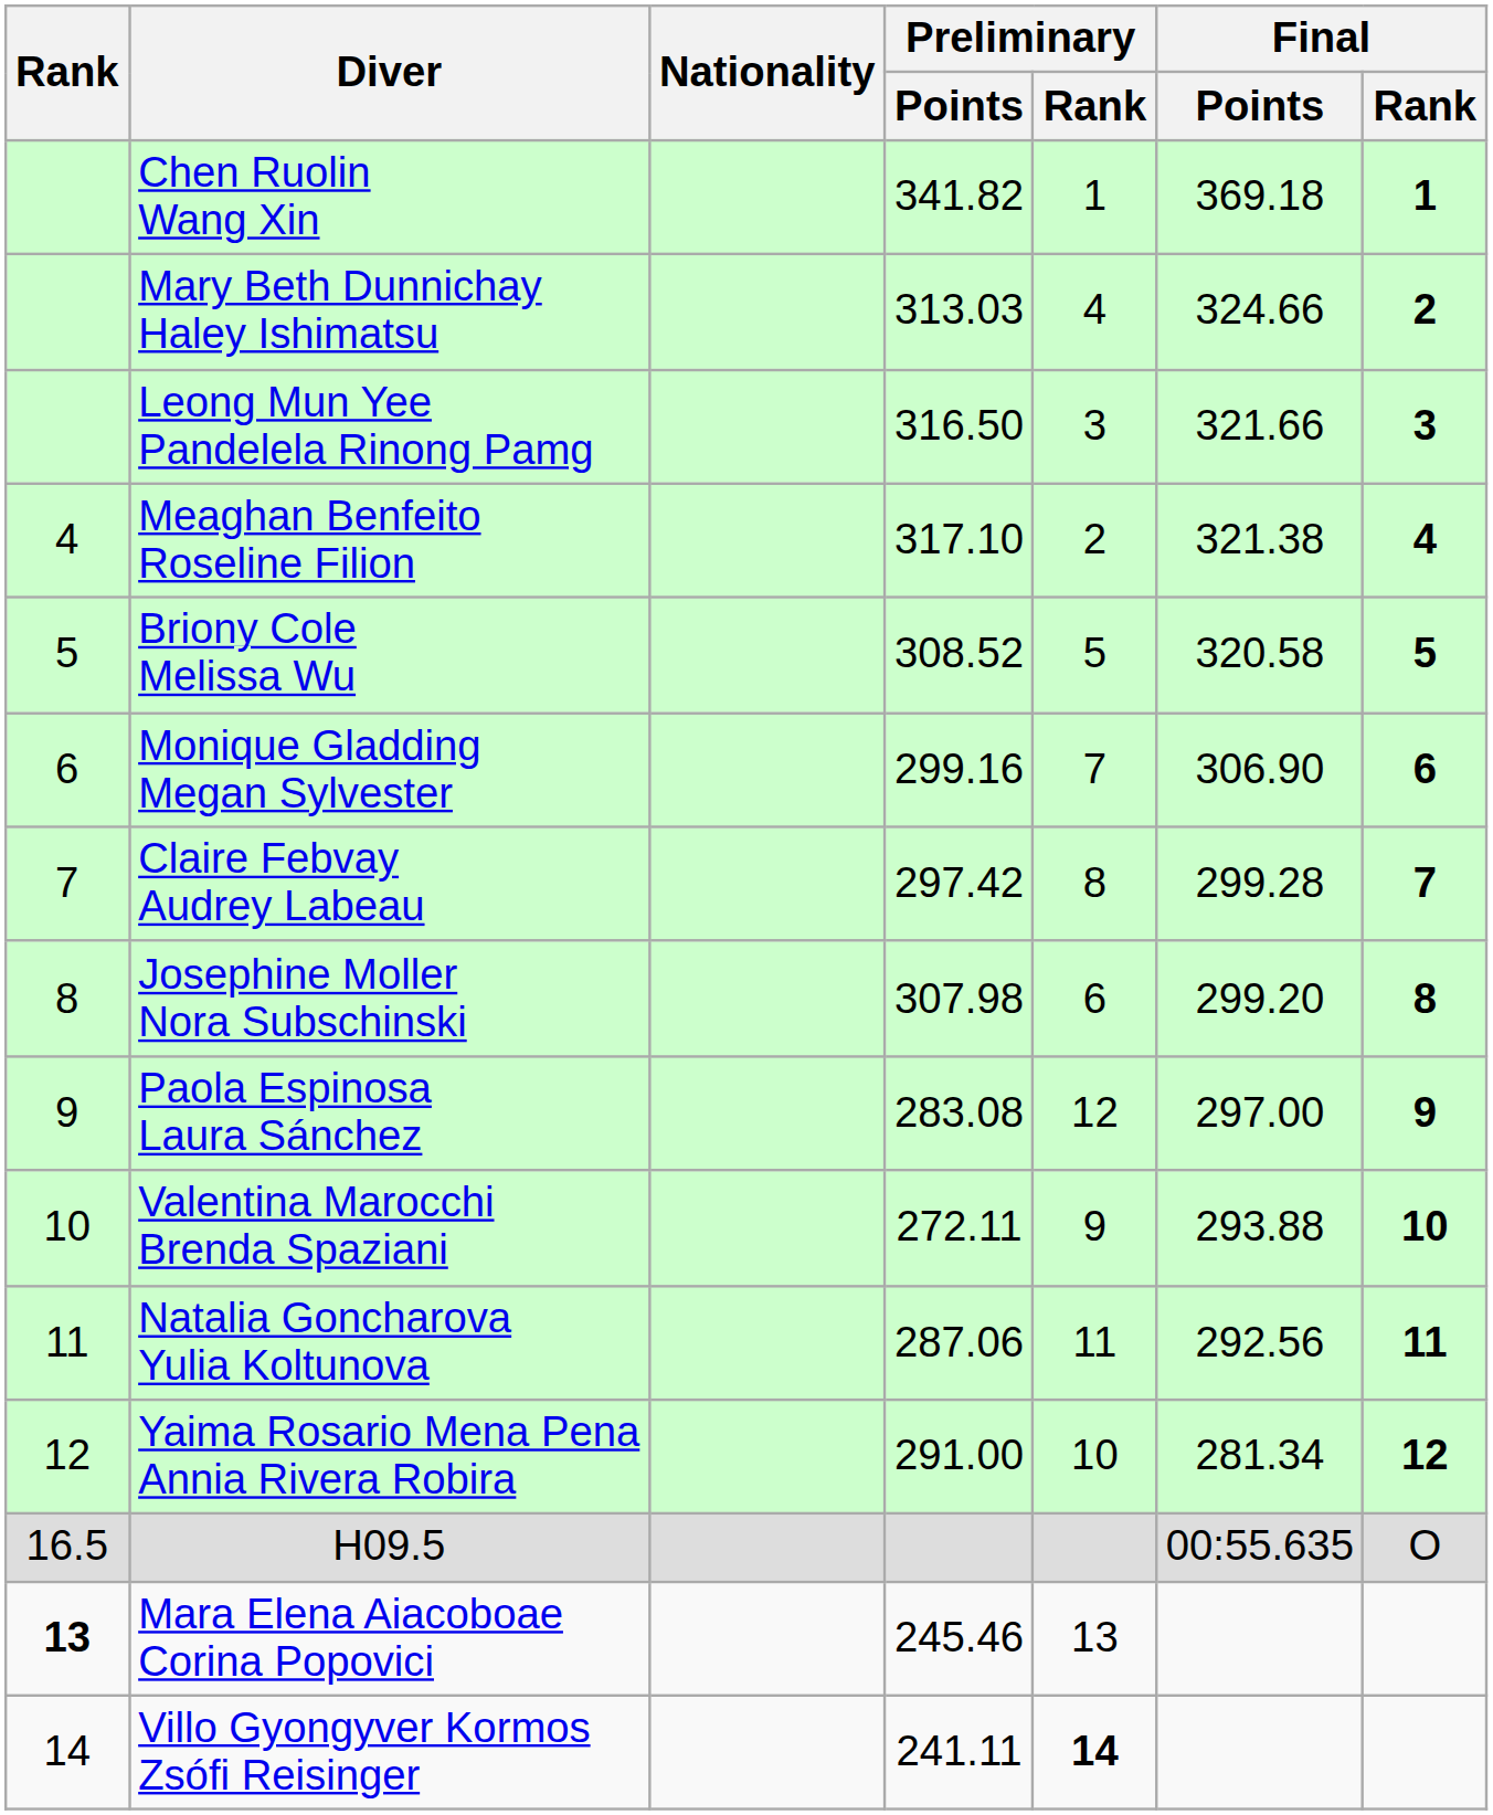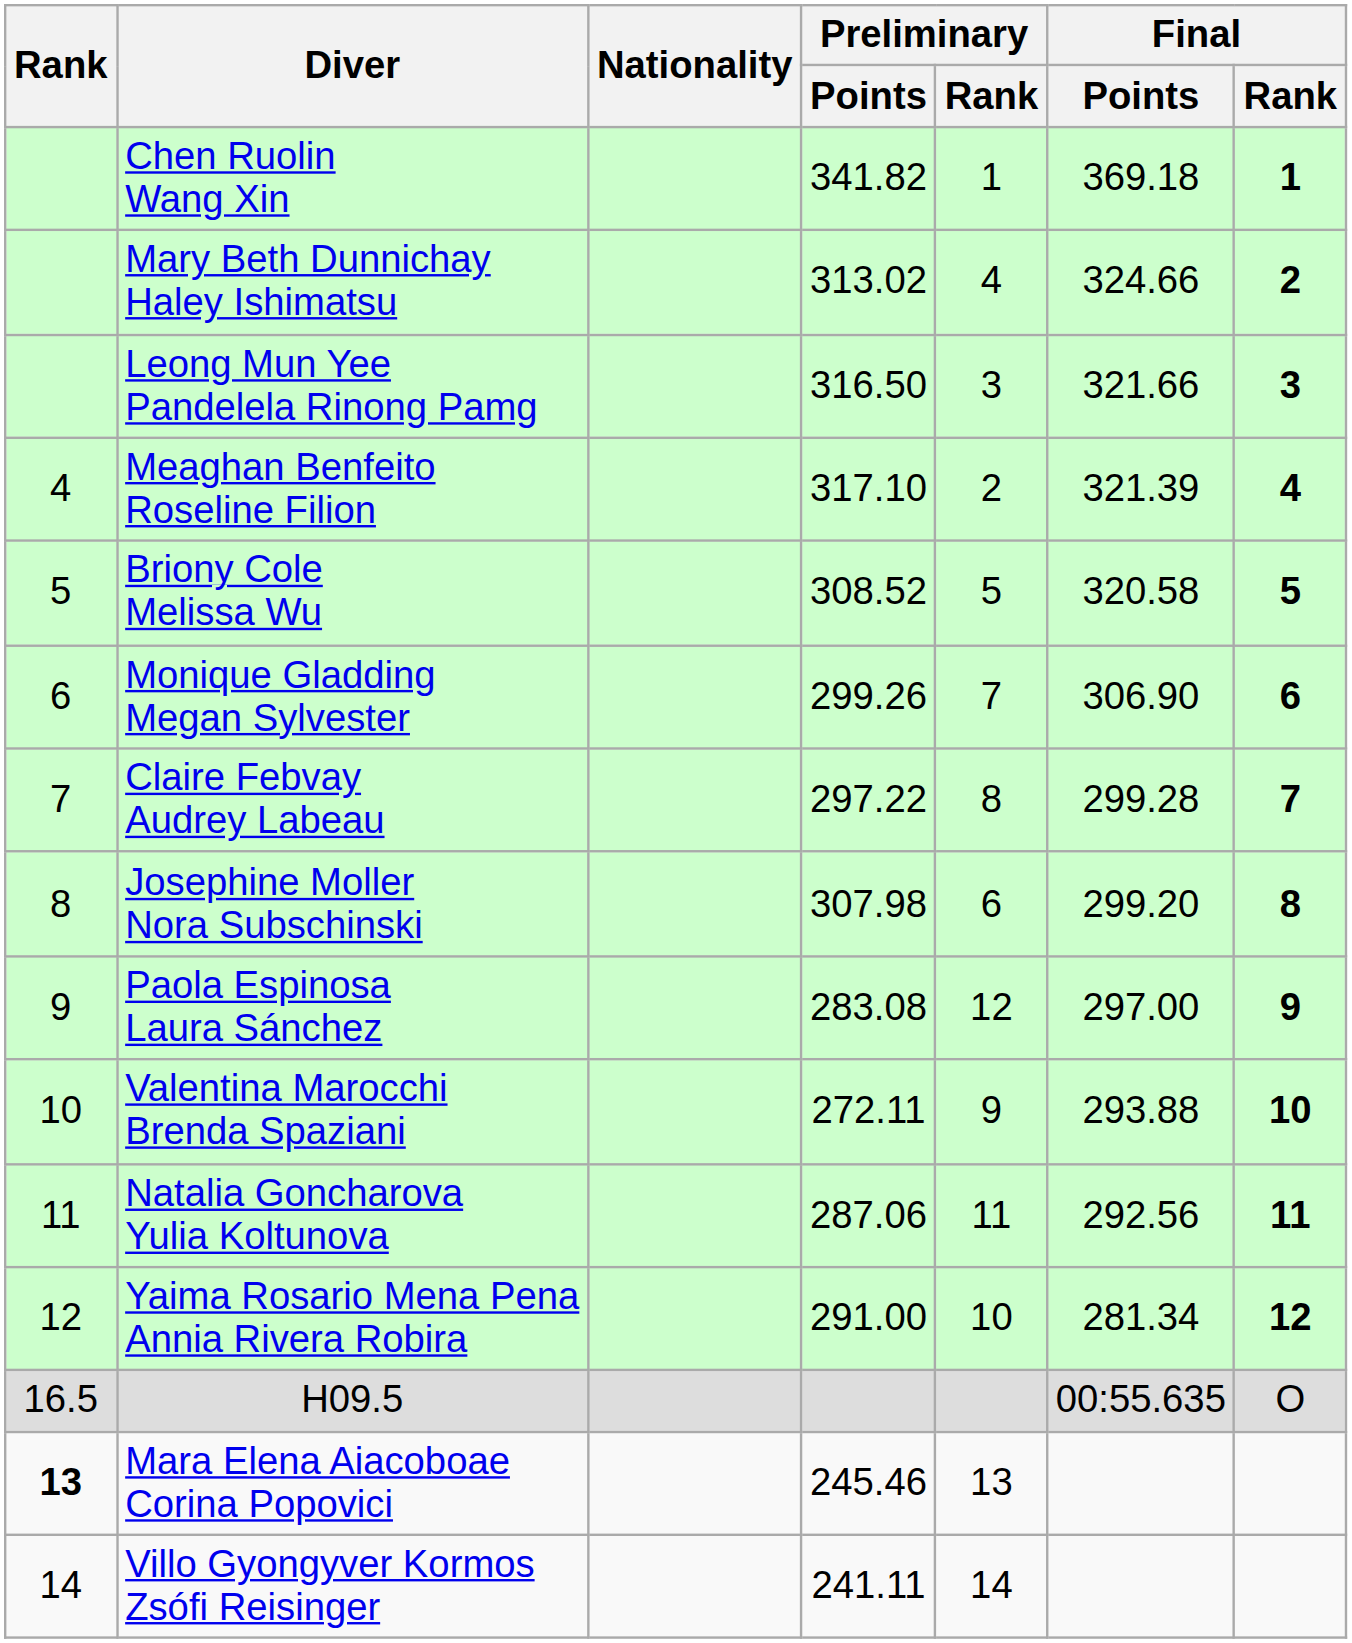Mary Beth Dunnichay Haley Ishimatsu | Preliminary / Points: 313.03 -> 313.02
Meaghan Benfeito Roseline Filion | Final / Points: 321.38 -> 321.39
Monique Gladding Megan Sylvester | Preliminary / Points: 299.16 -> 299.26
Claire Febvay Audrey Labeau | Preliminary / Points: 297.42 -> 297.22
Villo Gyongyver Kormos Zsófi Reisinger | Preliminary / Rank: bold -> normal
